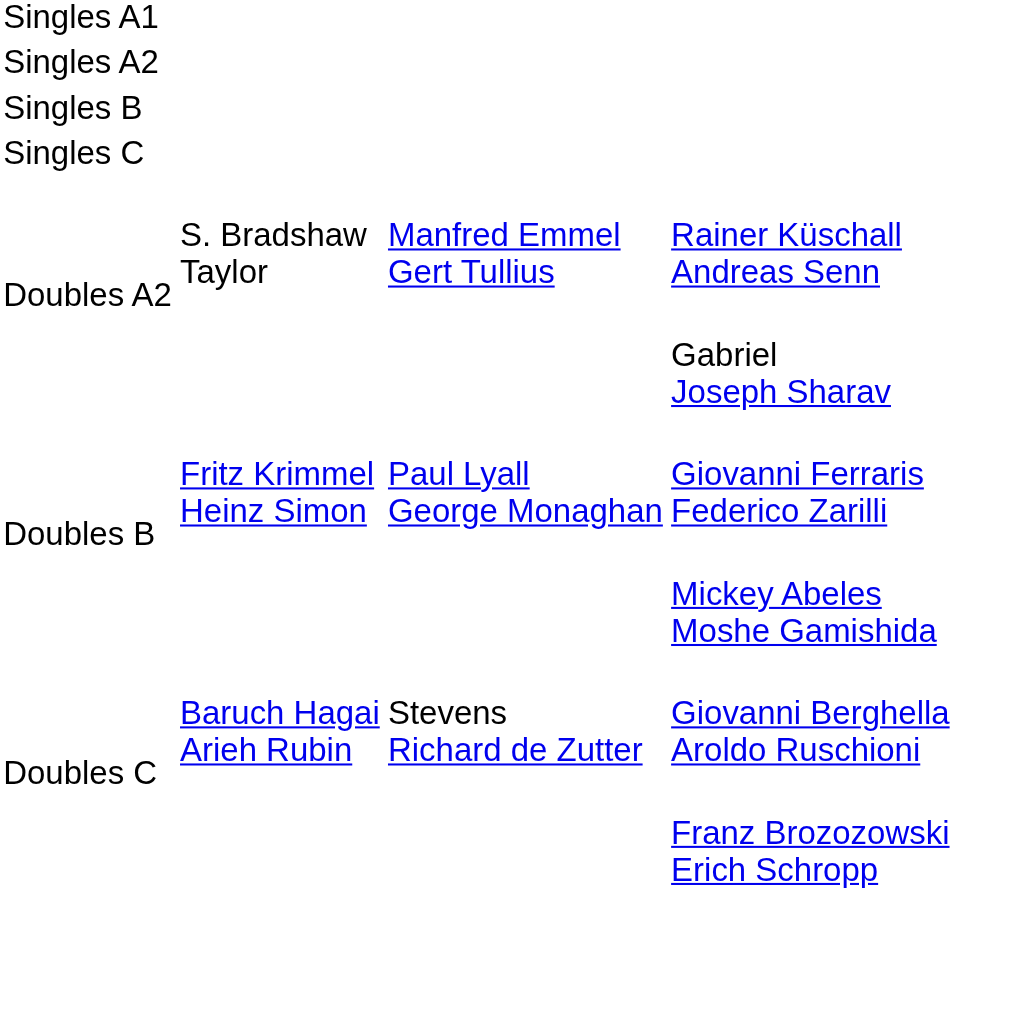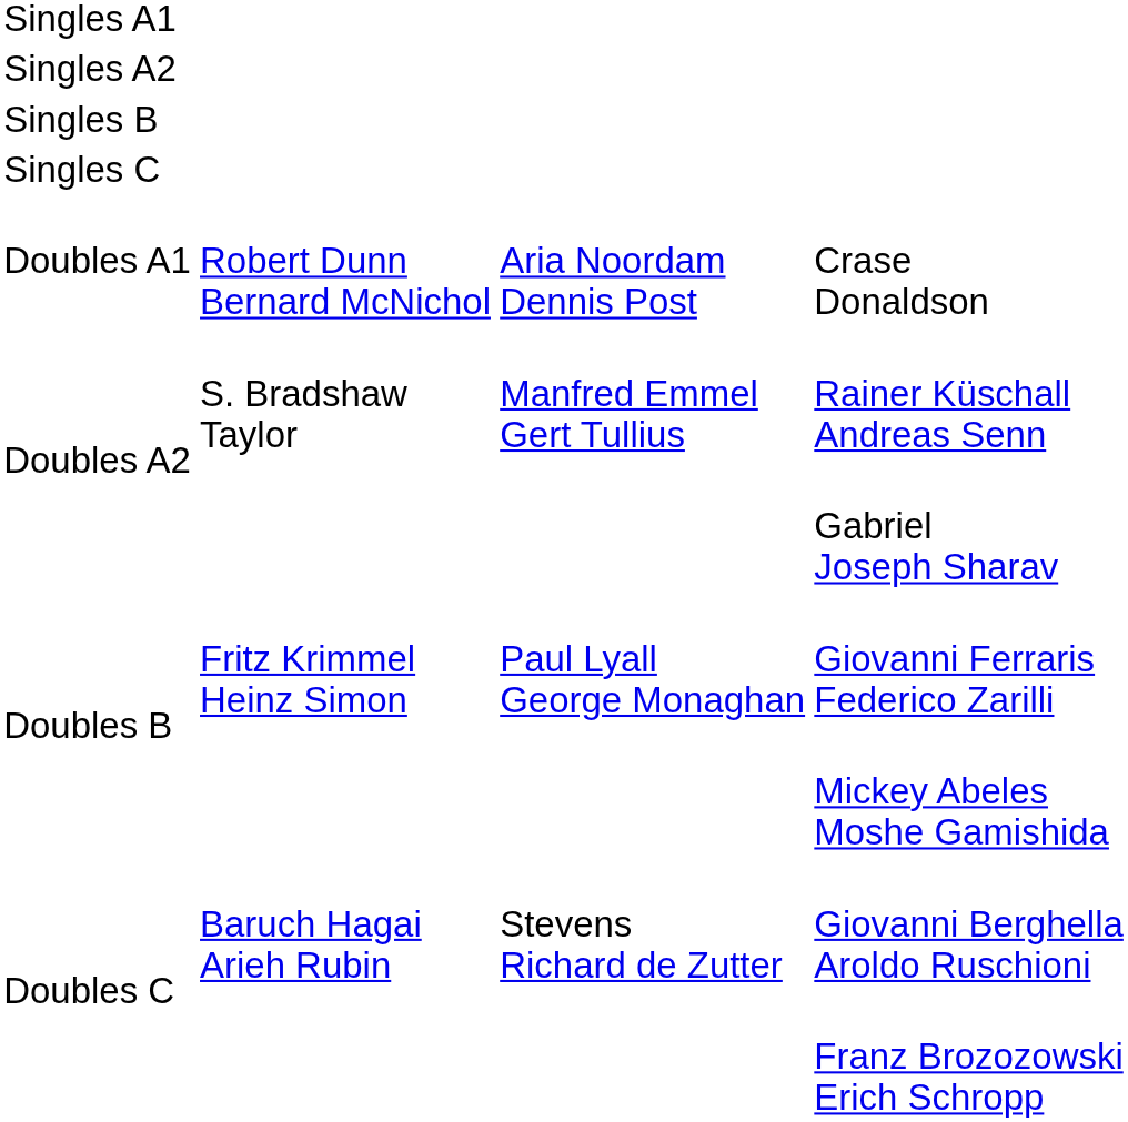+ row: Doubles A1 | Robert Dunn Bernard McNichol | Aria Noordam Dennis Post | Crase Donaldson
